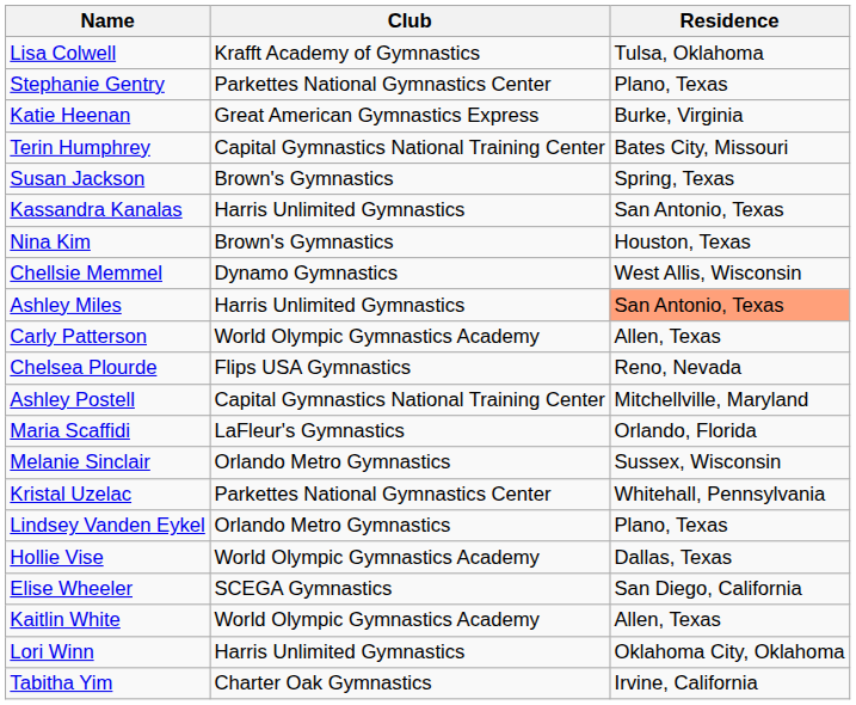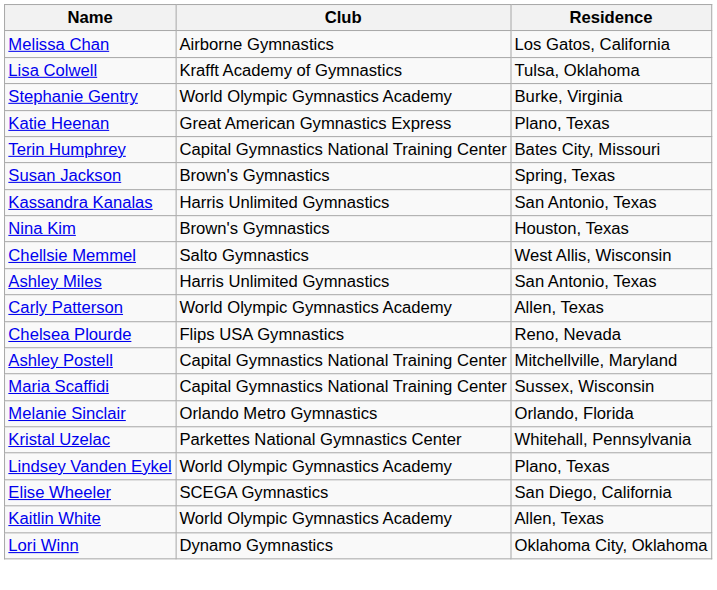+ row: Melissa Chan | Airborne Gymnastics | Los Gatos, California
Stephanie Gentry | Club: Parkettes National Gymnastics Center -> World Olympic Gymnastics Academy
Stephanie Gentry | Residence: Plano, Texas -> Burke, Virginia
Katie Heenan | Residence: Burke, Virginia -> Plano, Texas
Chellsie Memmel | Club: Dynamo Gymnastics -> Salto Gymnastics
Ashley Miles | Residence: lightsalmon background -> no background
Maria Scaffidi | Club: LaFleur's Gymnastics -> Capital Gymnastics National Training Center
Maria Scaffidi | Residence: Orlando, Florida -> Sussex, Wisconsin
Melanie Sinclair | Residence: Sussex, Wisconsin -> Orlando, Florida
Lindsey Vanden Eykel | Club: Orlando Metro Gymnastics -> World Olympic Gymnastics Academy
- row: Hollie Vise | World Olympic Gymnastics Academy | Dallas, Texas
Lori Winn | Club: Harris Unlimited Gymnastics -> Dynamo Gymnastics
- row: Tabitha Yim | Charter Oak Gymnastics | Irvine, California
